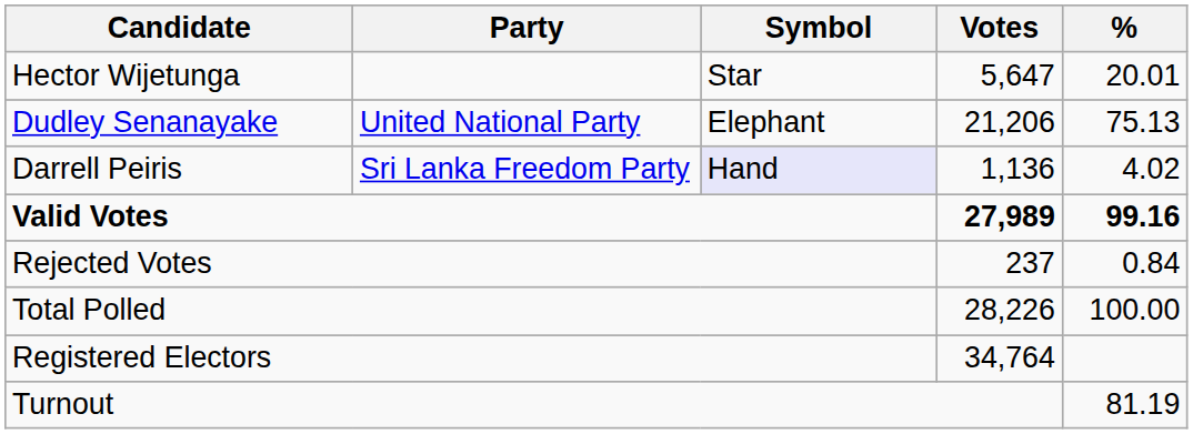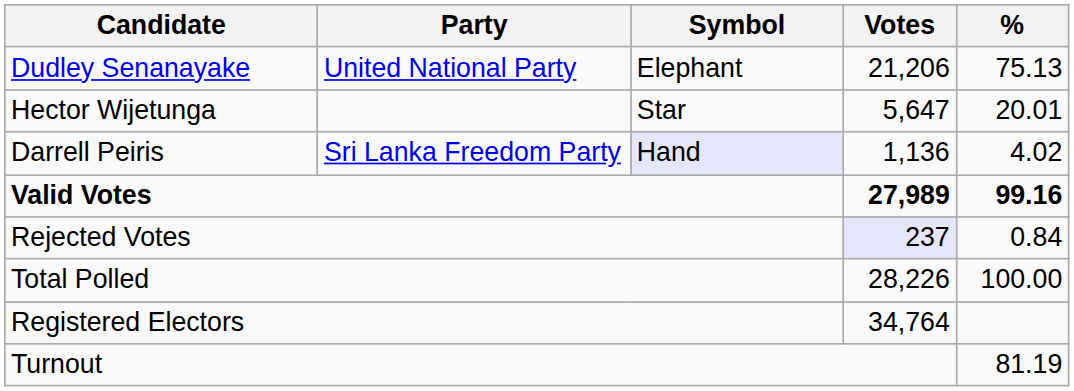rows swapped: Dudley Senanayake <-> Hector Wijetunga
Rejected Votes | Votes: no background -> lavender background
